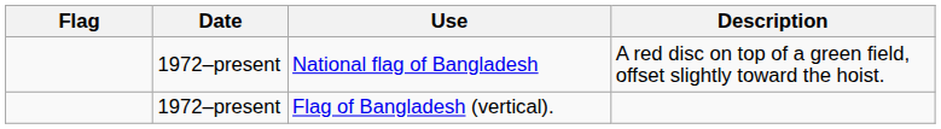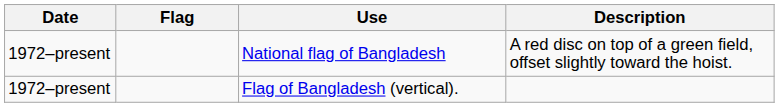columns swapped: Flag <-> Date
